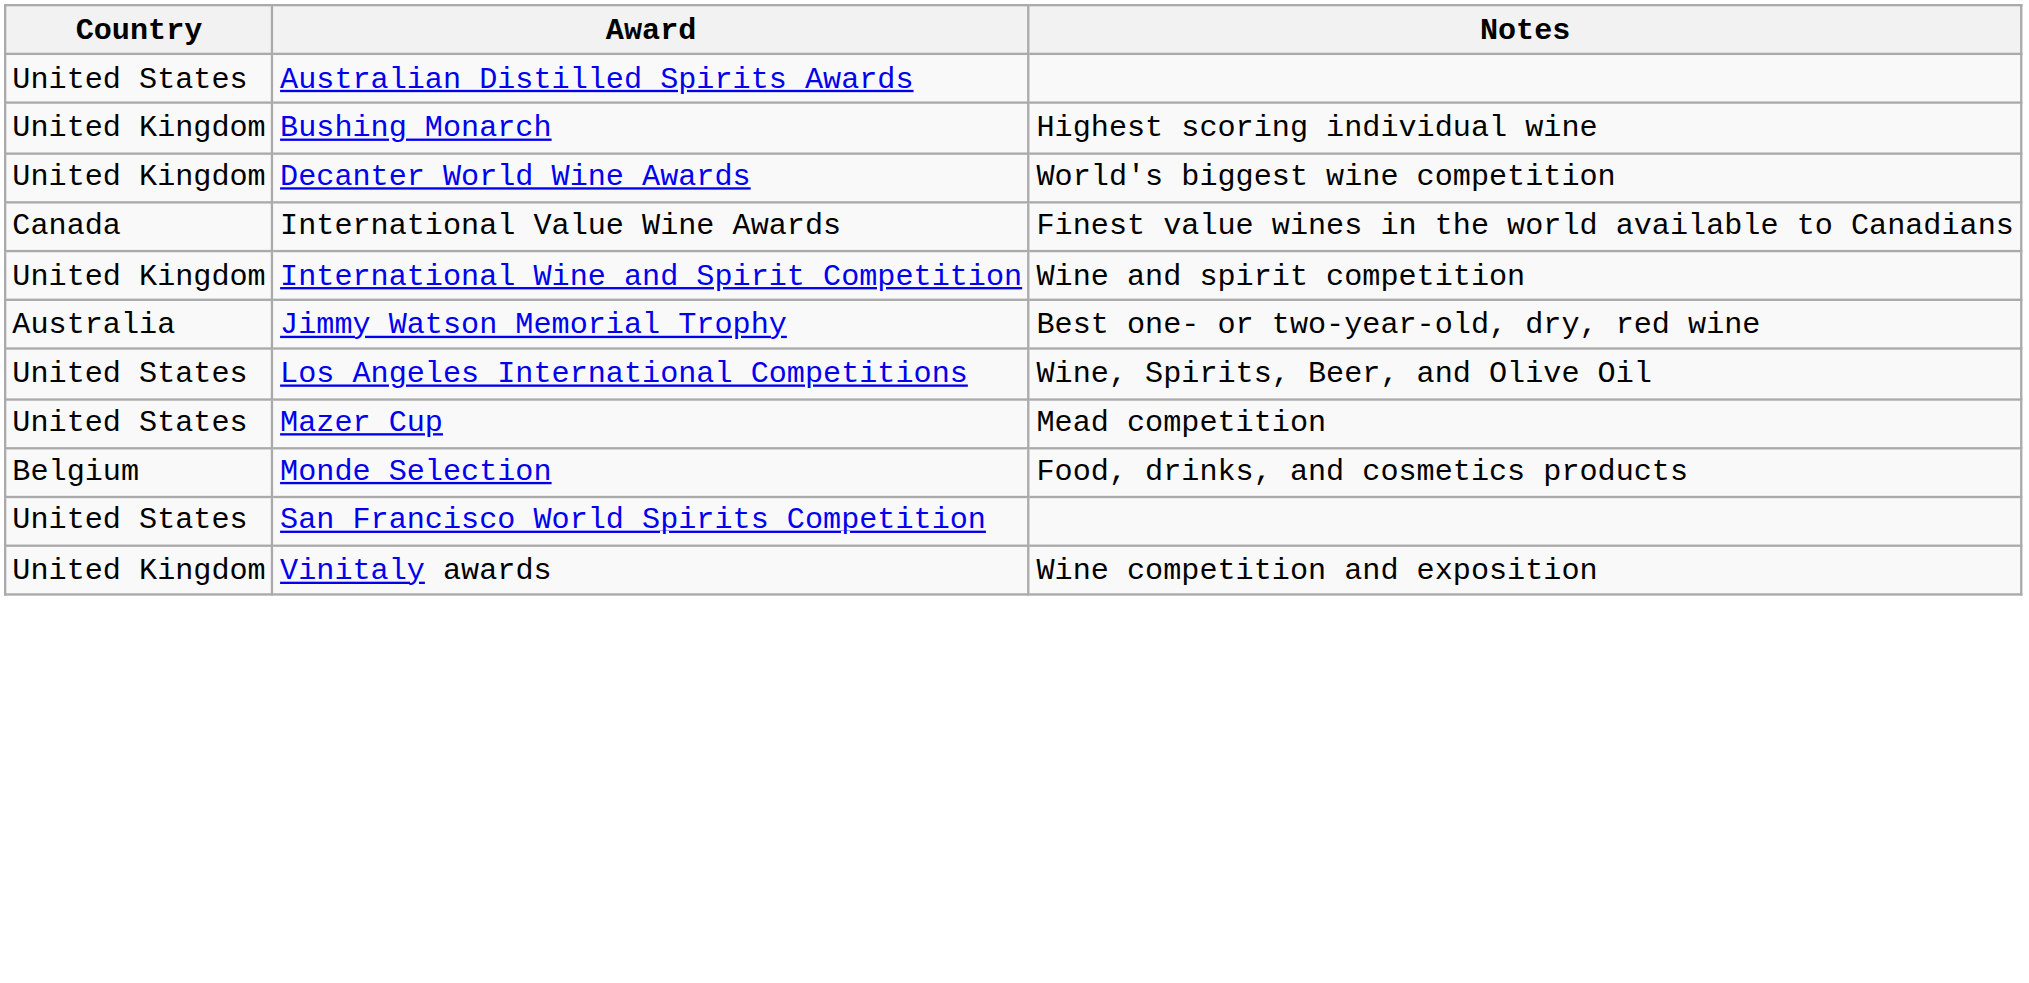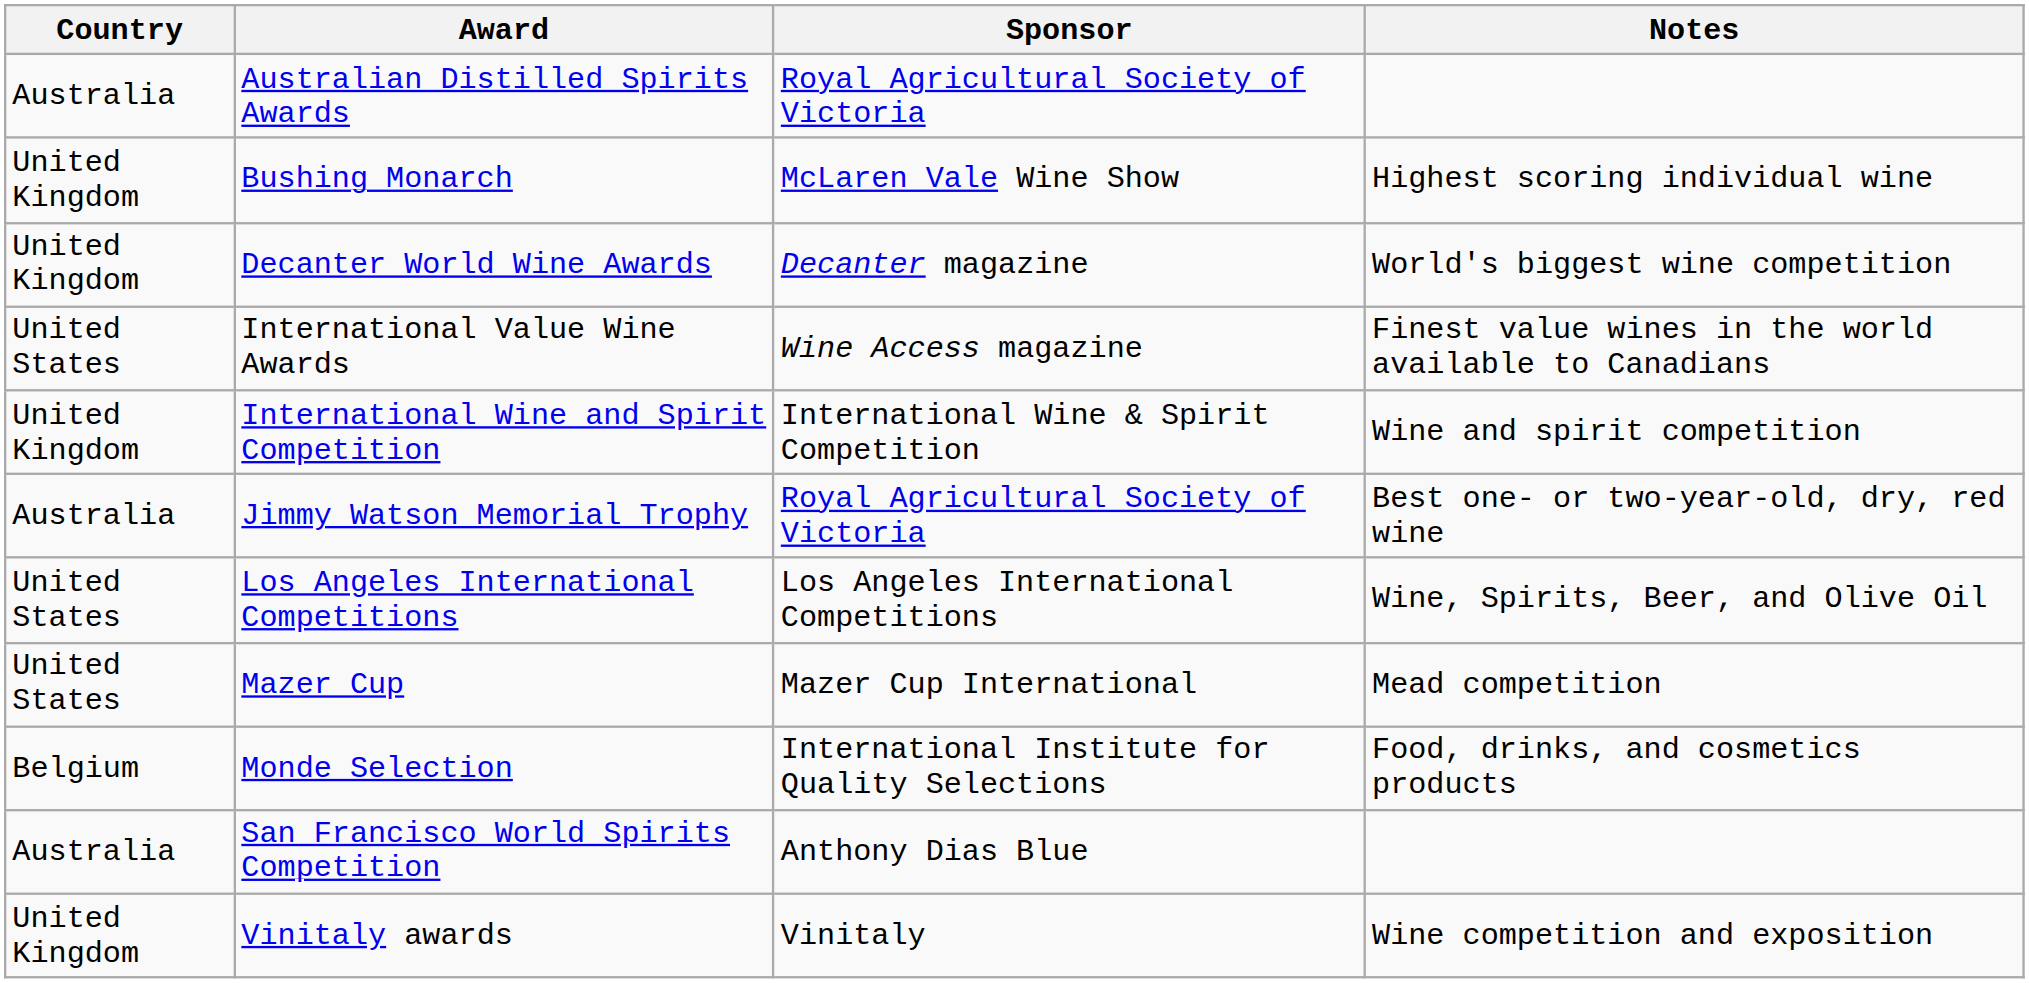+ column: Sponsor | Royal Agricultural Society of Victoria | McLaren Vale Wine Show | Decanter magazine | Wine Access magazine | International Wine & Spirit Competition | Royal Agricultural Society of Victoria | Los Angeles International Competitions | Mazer Cup International | International Institute for Quality Selections | Anthony Dias Blue | Vinitaly
Australian Distilled Spirits Awards | Country: United States -> Australia
International Value Wine Awards | Country: Canada -> United States
San Francisco World Spirits Competition | Country: United States -> Australia
